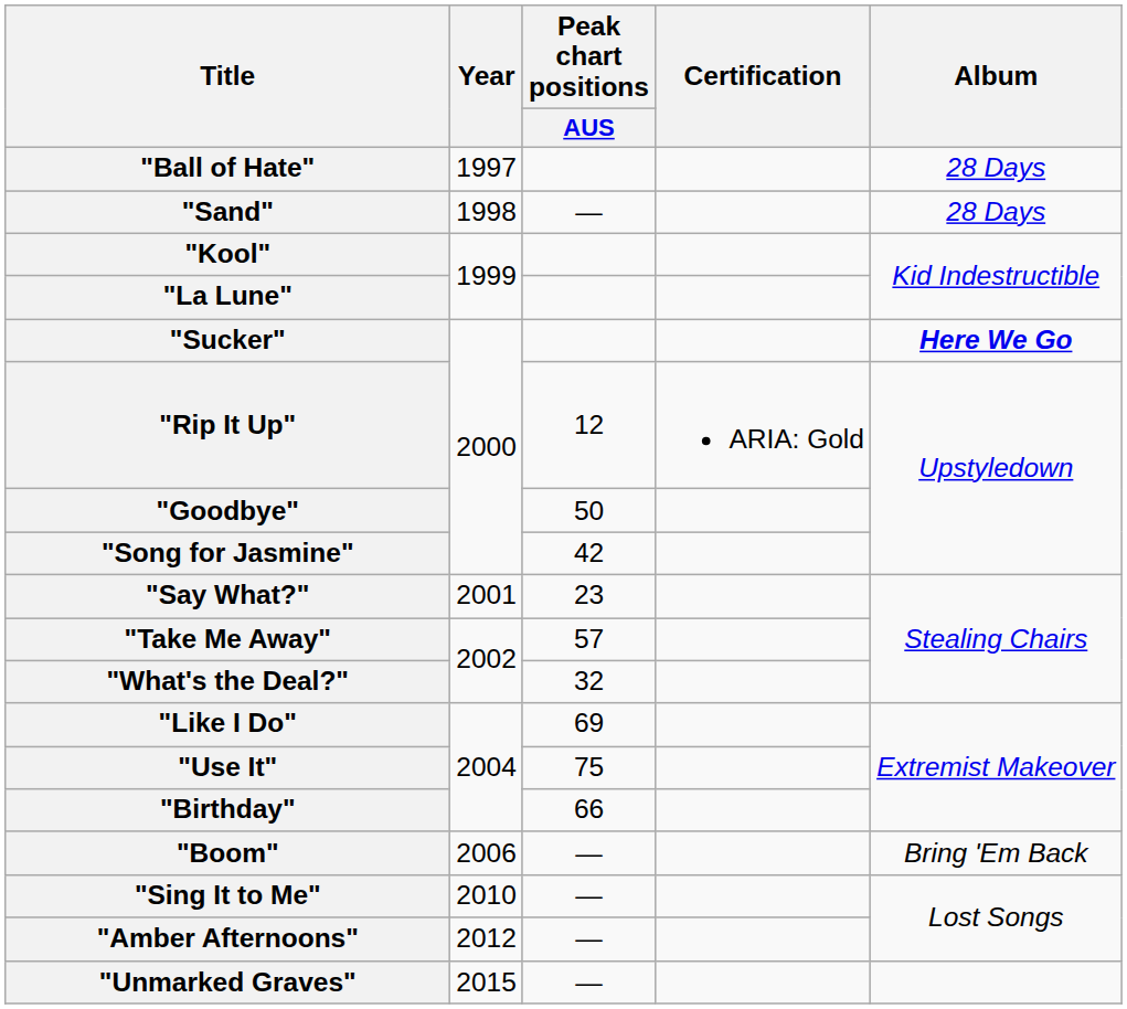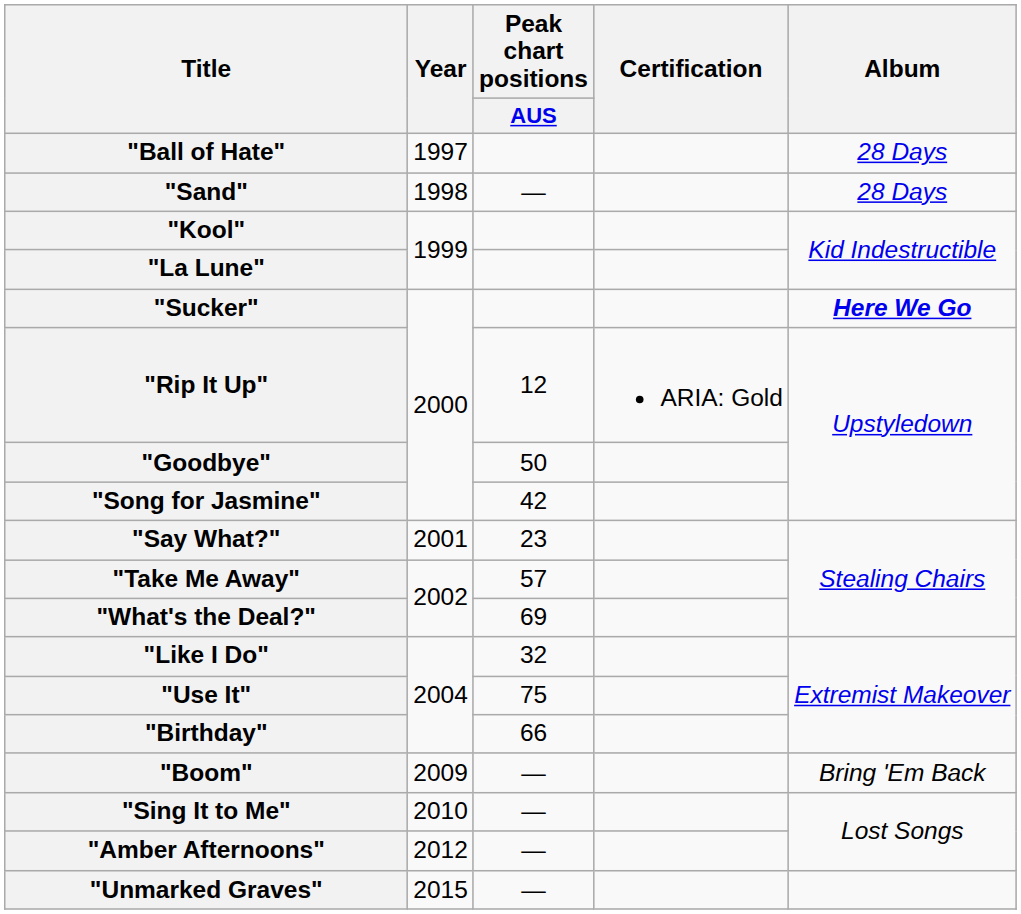"What's the Deal?" | Peak chart positions / AUS: 32 -> 69
"Like I Do" | Peak chart positions / AUS: 69 -> 32
"Boom" | Year: 2006 -> 2009
